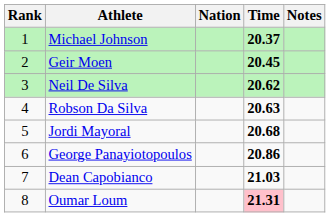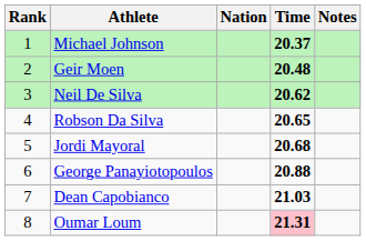Geir Moen | Time: 20.45 -> 20.48
Robson Da Silva | Time: 20.63 -> 20.65
George Panayiotopoulos | Time: 20.86 -> 20.88
